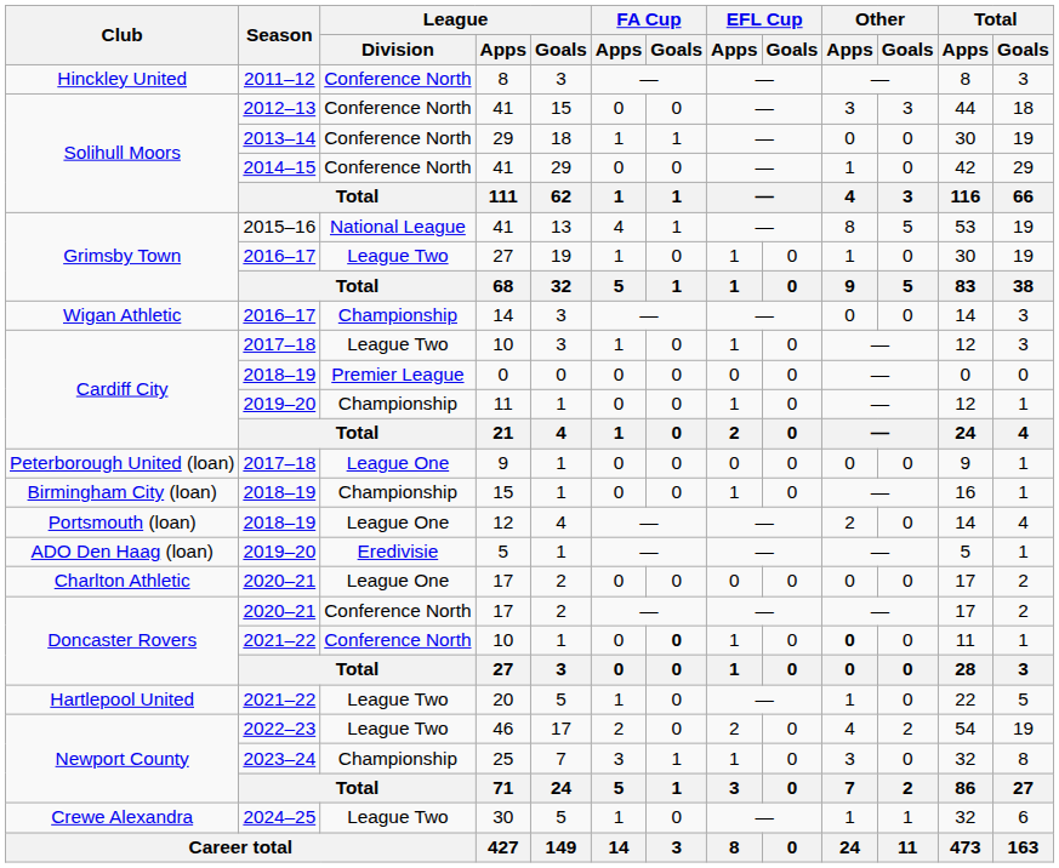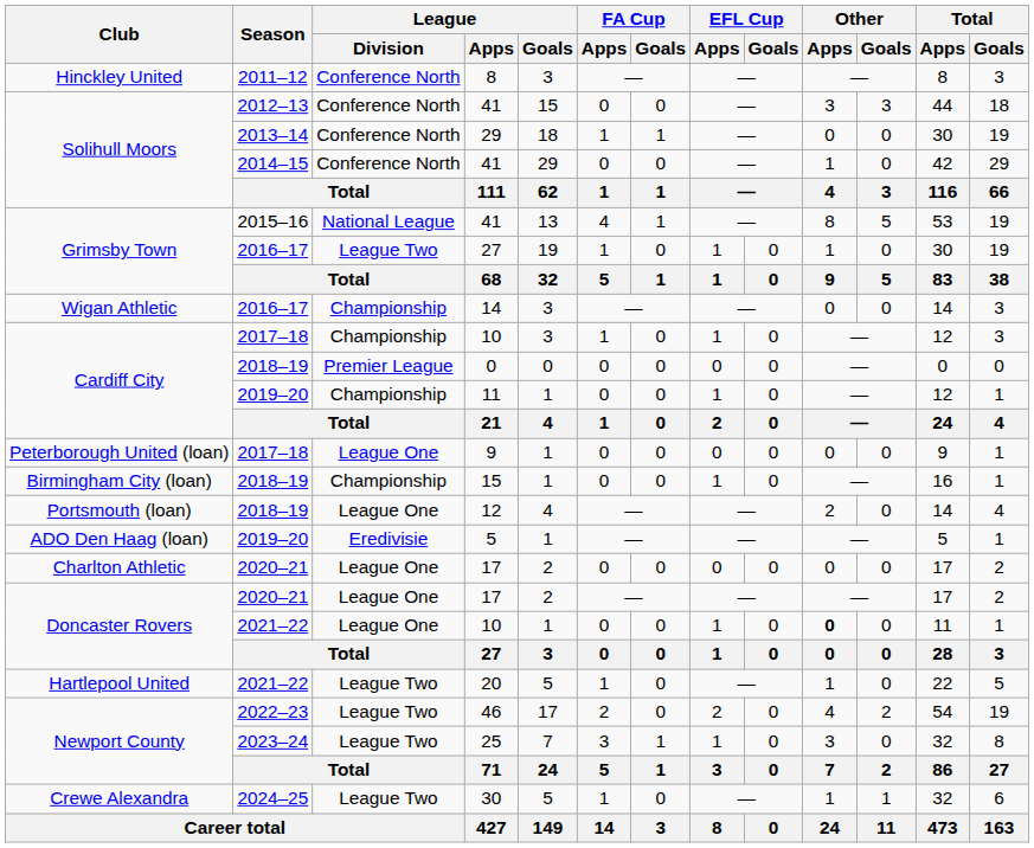Cardiff City / 10 | League / Division: League Two -> Championship
Doncaster Rovers / 17 | League / Division: Conference North -> League One
Doncaster Rovers / 10 | League / Division: Conference North -> League One
Doncaster Rovers / 10 | FA Cup / Goals: bold -> normal
25 | League / Division: Championship -> League Two
